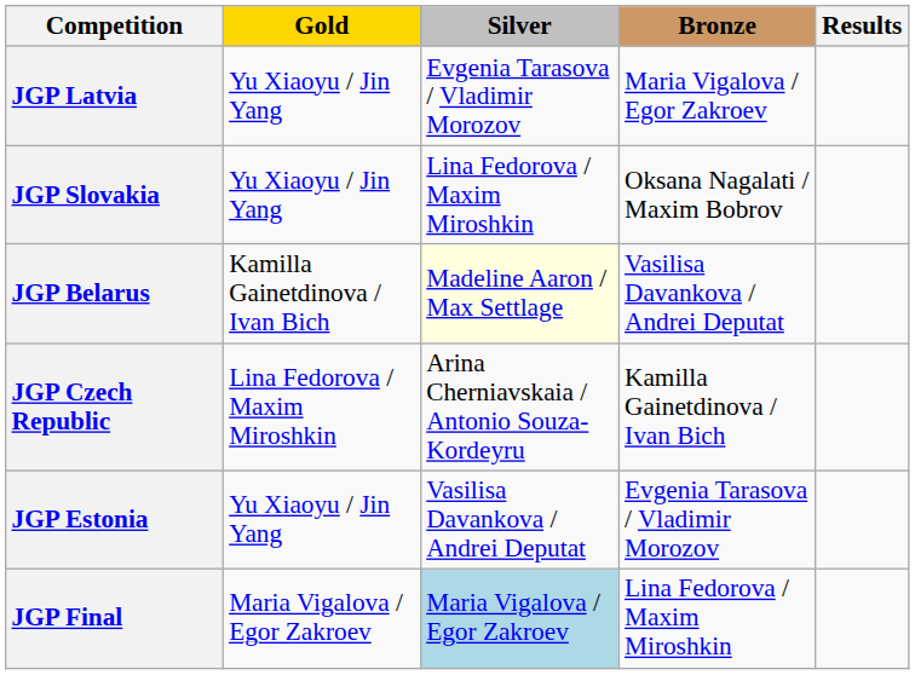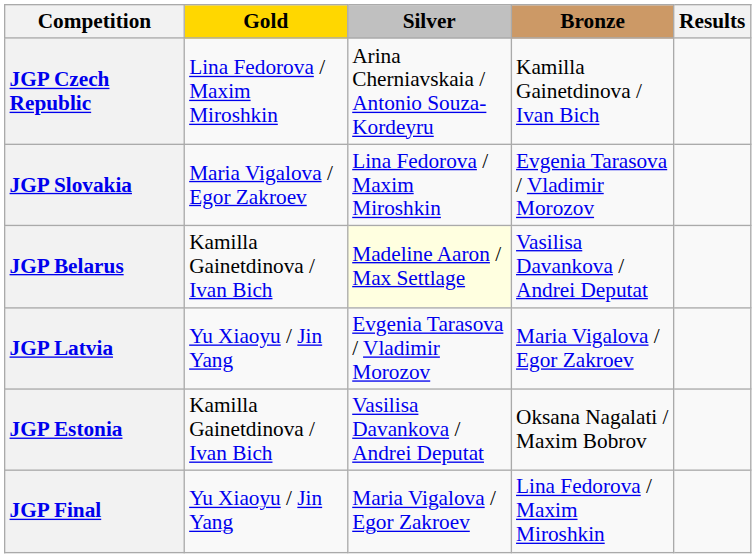rows swapped: JGP Latvia <-> JGP Czech Republic
JGP Slovakia | Gold: Yu Xiaoyu / Jin Yang -> Maria Vigalova / Egor Zakroev
JGP Slovakia | Bronze: Oksana Nagalati / Maxim Bobrov -> Evgenia Tarasova / Vladimir Morozov
JGP Estonia | Gold: Yu Xiaoyu / Jin Yang -> Kamilla Gainetdinova / Ivan Bich
JGP Estonia | Bronze: Evgenia Tarasova / Vladimir Morozov -> Oksana Nagalati / Maxim Bobrov
JGP Final | Gold: Maria Vigalova / Egor Zakroev -> Yu Xiaoyu / Jin Yang
JGP Final | Silver: lightblue background -> no background
